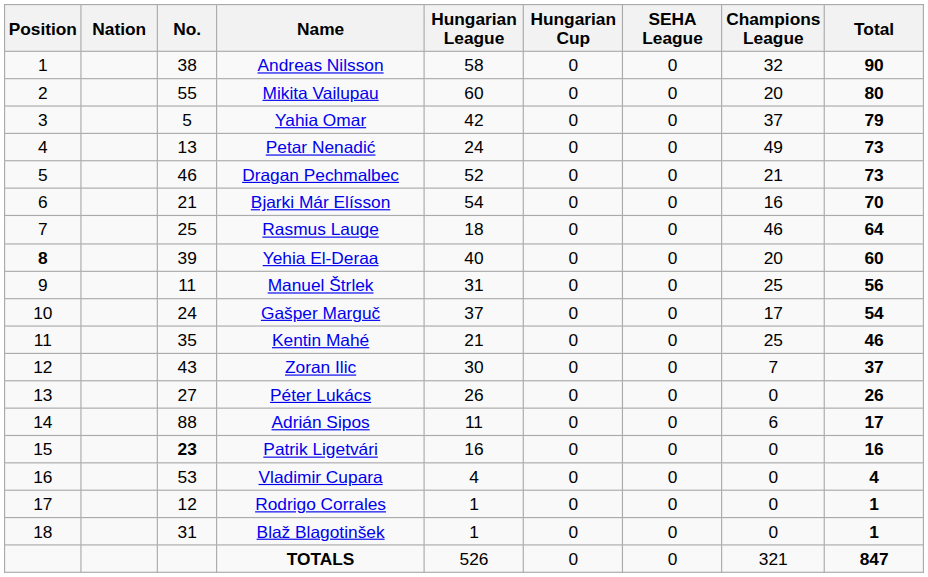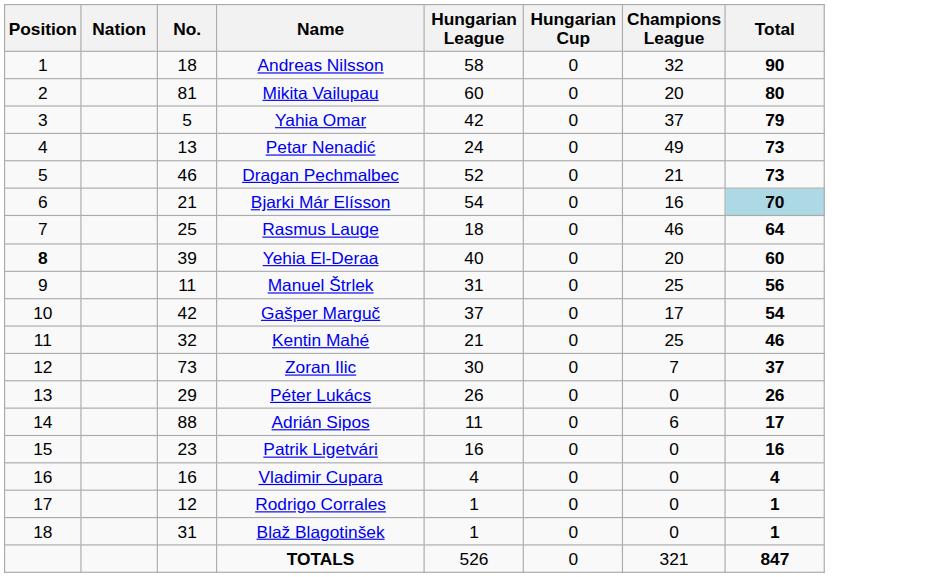- column: SEHA League | 0 | 0 | 0 | 0 | 0 | 0 | 0 | 0 | 0 | 0 | 0 | 0 | 0 | 0 | 0 | 0 | 0 | 0 | 0
Andreas Nilsson | No.: 38 -> 18
Mikita Vailupau | No.: 55 -> 81
Bjarki Már Elísson | Total: no background -> lightblue background
Gašper Marguč | No.: 24 -> 42
Kentin Mahé | No.: 35 -> 32
Zoran Ilic | No.: 43 -> 73
Péter Lukács | No.: 27 -> 29
Patrik Ligetvári | No.: bold -> normal
Vladimir Cupara | No.: 53 -> 16
